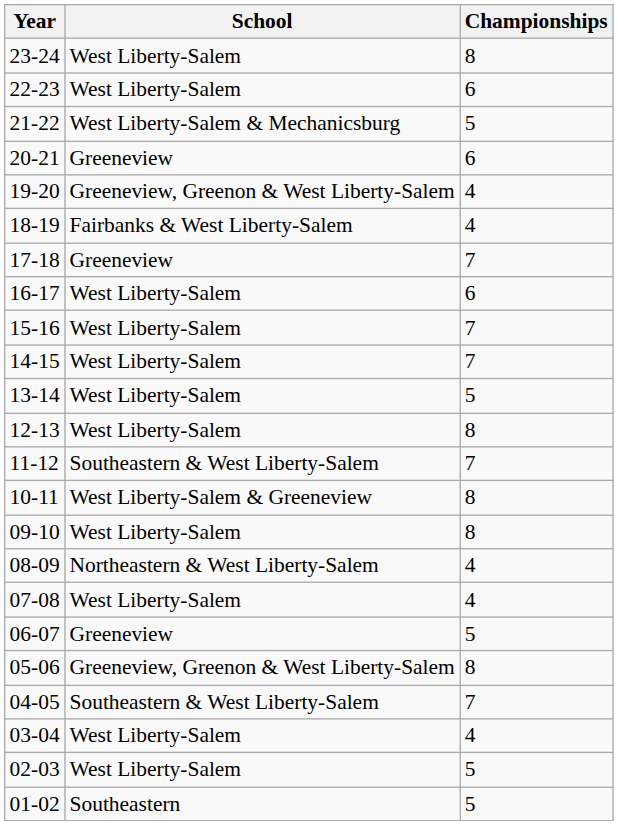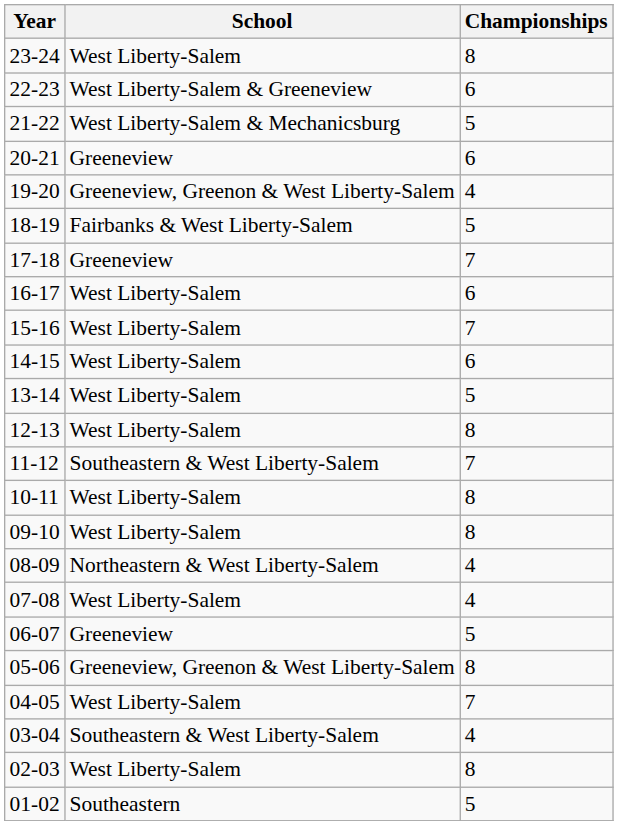22-23 | School: West Liberty-Salem -> West Liberty-Salem & Greeneview
18-19 | Championships: 4 -> 5
14-15 | Championships: 7 -> 6
10-11 | School: West Liberty-Salem & Greeneview -> West Liberty-Salem
04-05 | School: Southeastern & West Liberty-Salem -> West Liberty-Salem
03-04 | School: West Liberty-Salem -> Southeastern & West Liberty-Salem
02-03 | Championships: 5 -> 8
